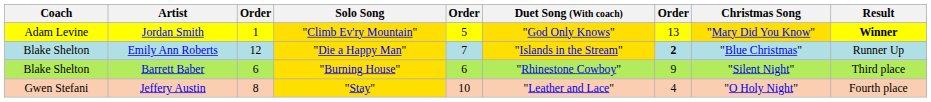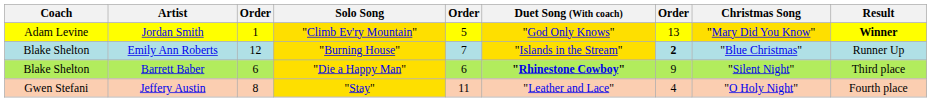Emily Ann Roberts | Solo Song: "Die a Happy Man" -> "Burning House"
Barrett Baber | Solo Song: "Burning House" -> "Die a Happy Man"
Barrett Baber | Duet Song (With coach): normal -> bold
Jeffery Austin | column 5: 10 -> 11
